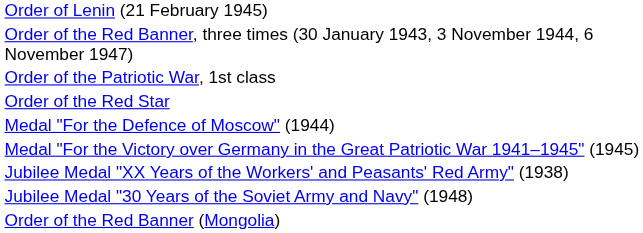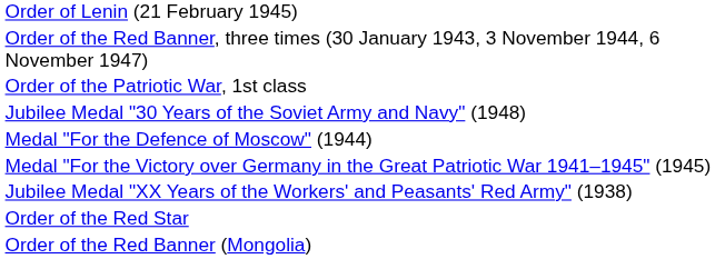rows swapped: Order of the Red Star <-> Jubilee Medal "30 Years of the Soviet Army and Navy" (1948)
